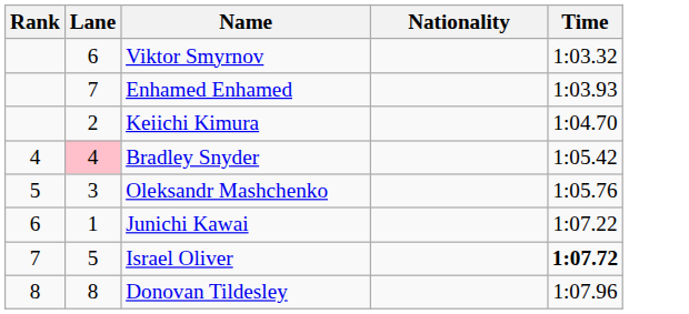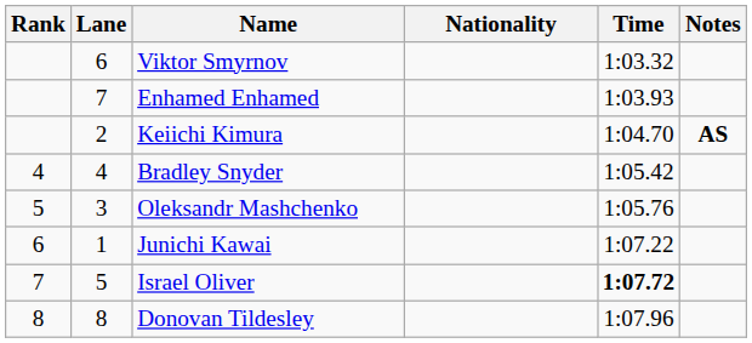+ column: Notes | AS
Bradley Snyder | Lane: pink background -> no background
